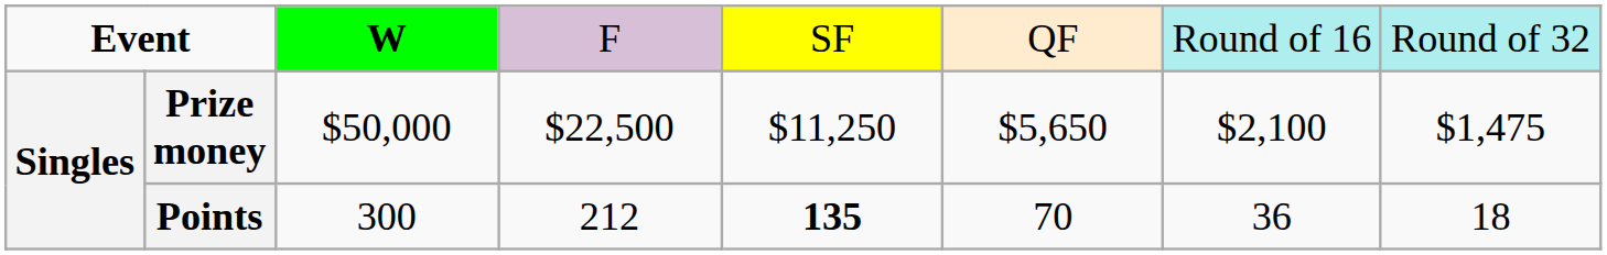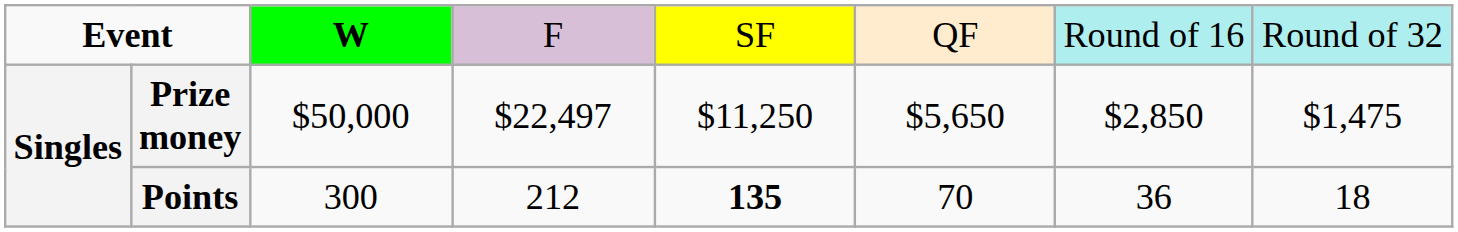Prize money | column 4: $22,500 -> $22,497
Prize money | column 7: $2,100 -> $2,850
